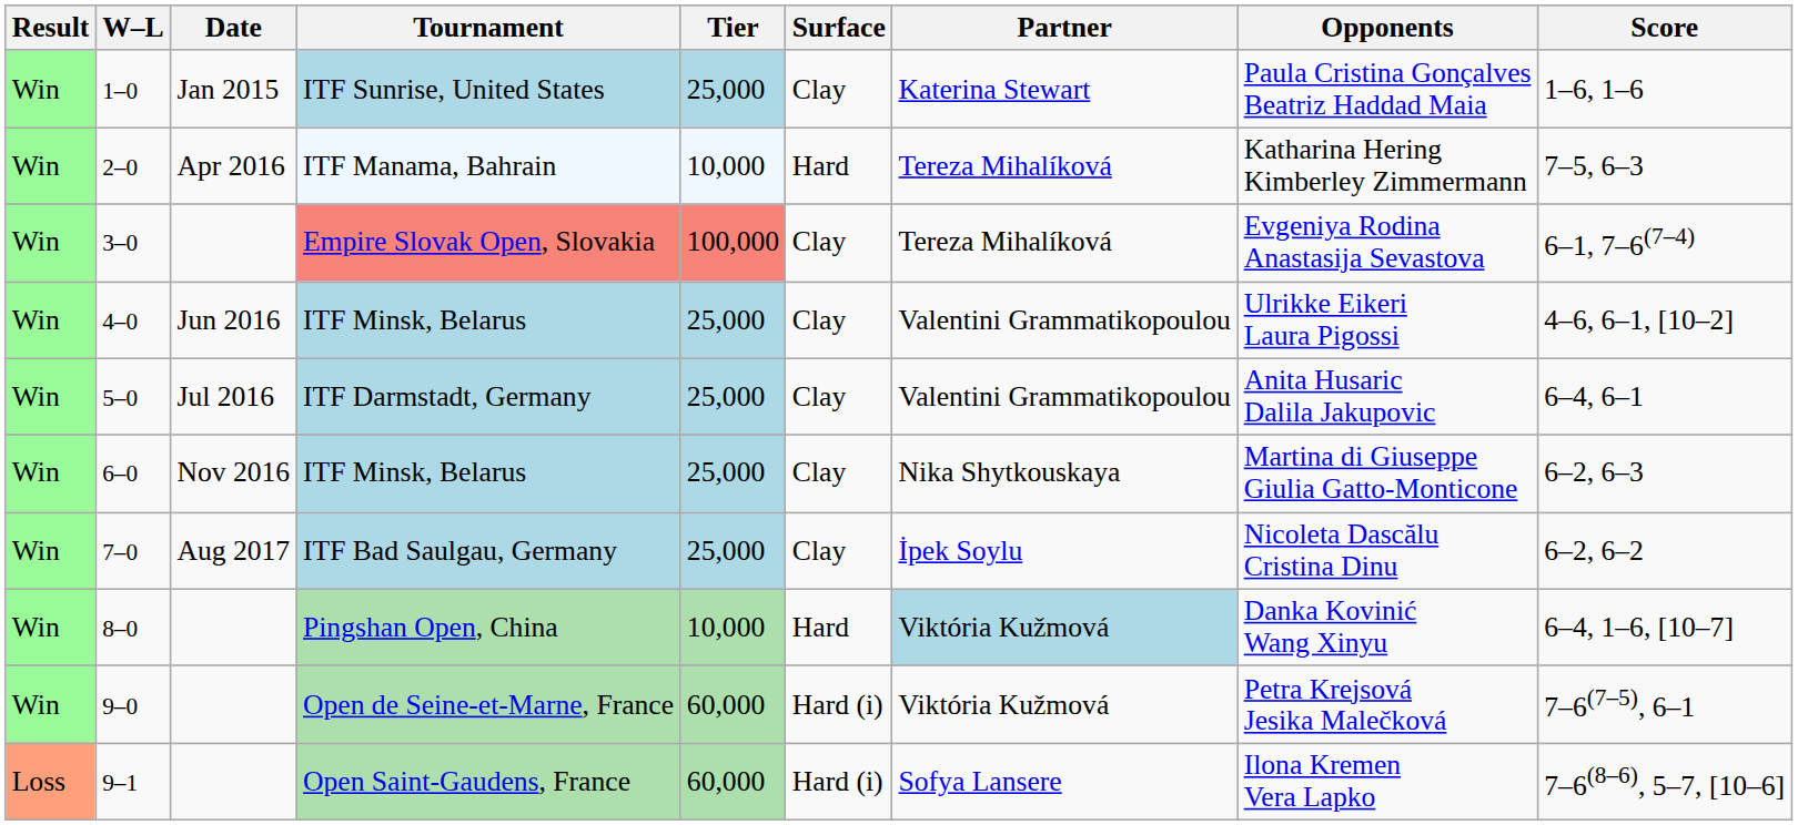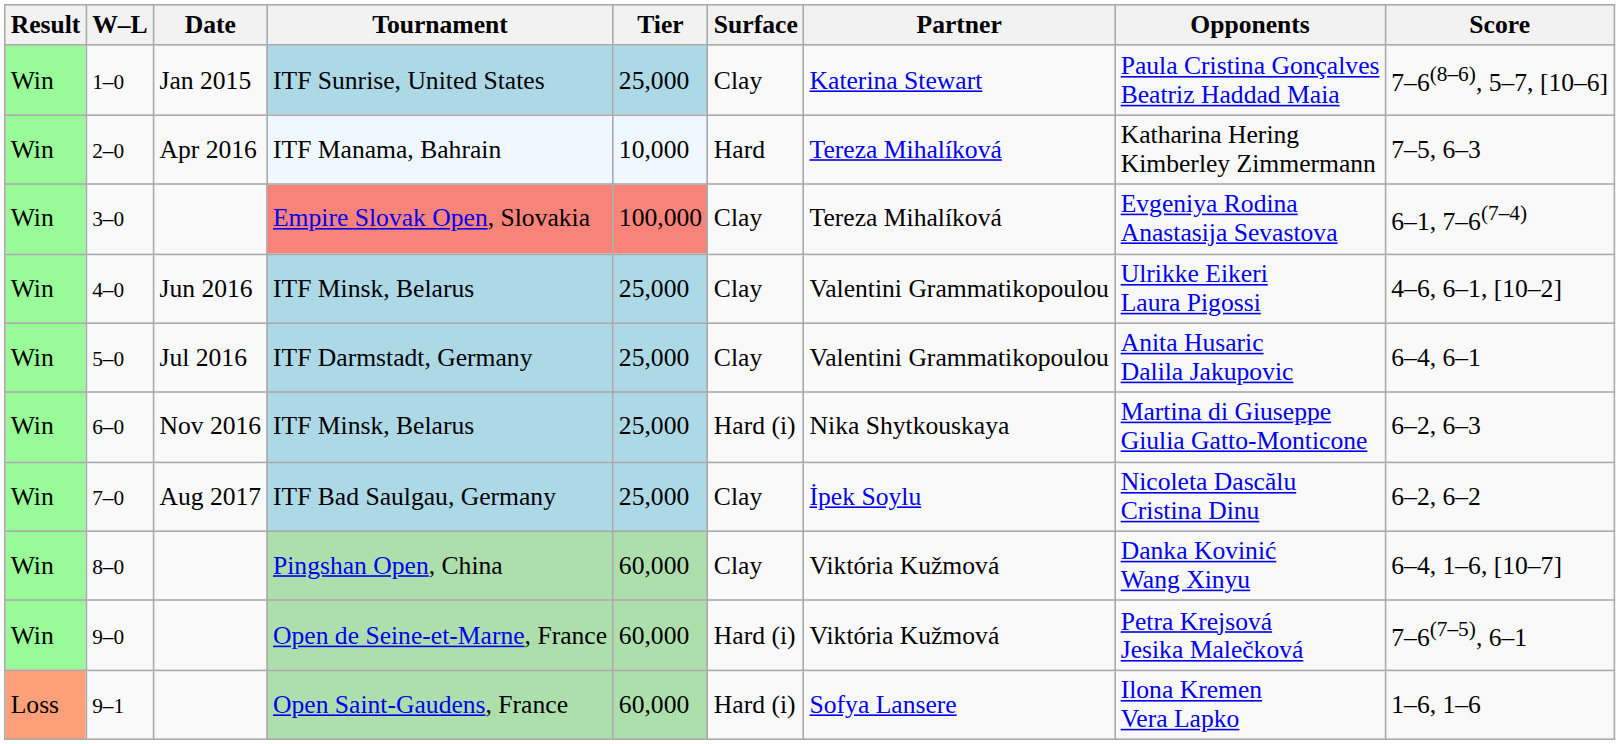ITF Sunrise, United States | Score: 1–6, 1–6 -> 7–6(8–6), 5–7, [10–6]
6–0 / ITF Minsk, Belarus | Surface: Clay -> Hard (i)
Pingshan Open, China | Tier: 10,000 -> 60,000
Pingshan Open, China | Surface: Hard -> Clay
Pingshan Open, China | Partner: lightblue background -> no background
Open Saint-Gaudens, France | Score: 7–6(8–6), 5–7, [10–6] -> 1–6, 1–6
